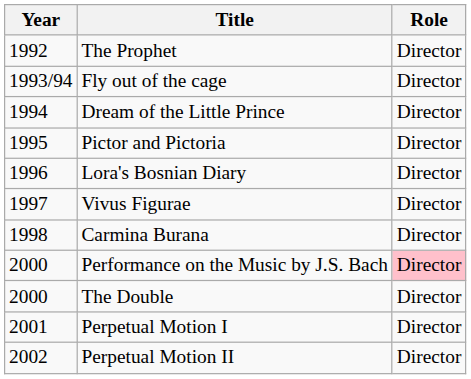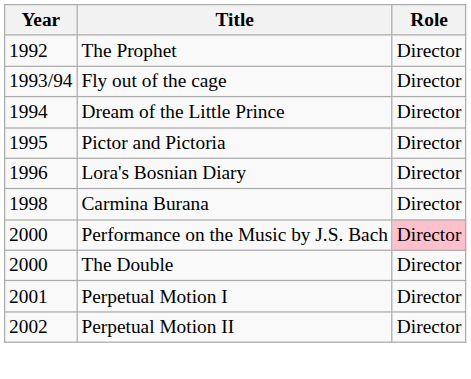- row: 1997 | Vivus Figurae | Director
